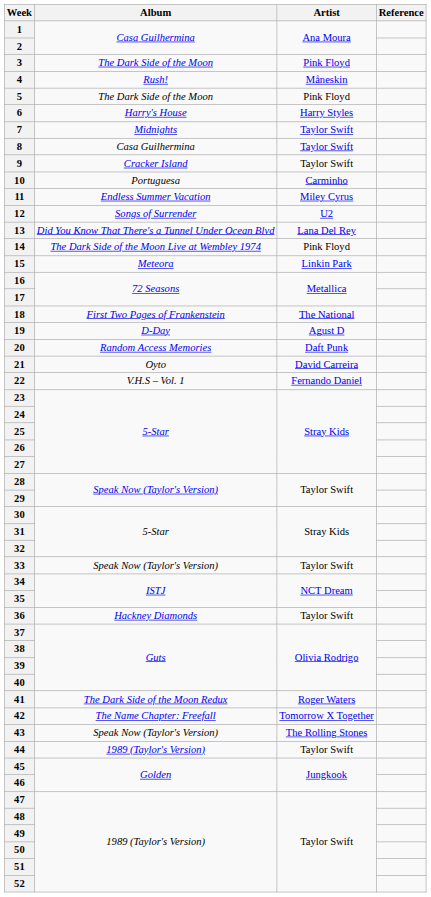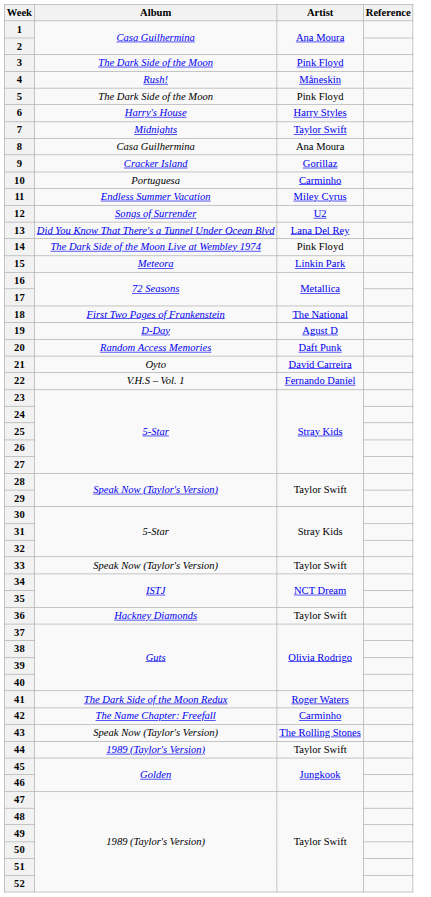8 | Artist: Taylor Swift -> Ana Moura
9 | Artist: Taylor Swift -> Gorillaz
42 | Artist: Tomorrow X Together -> Carminho
